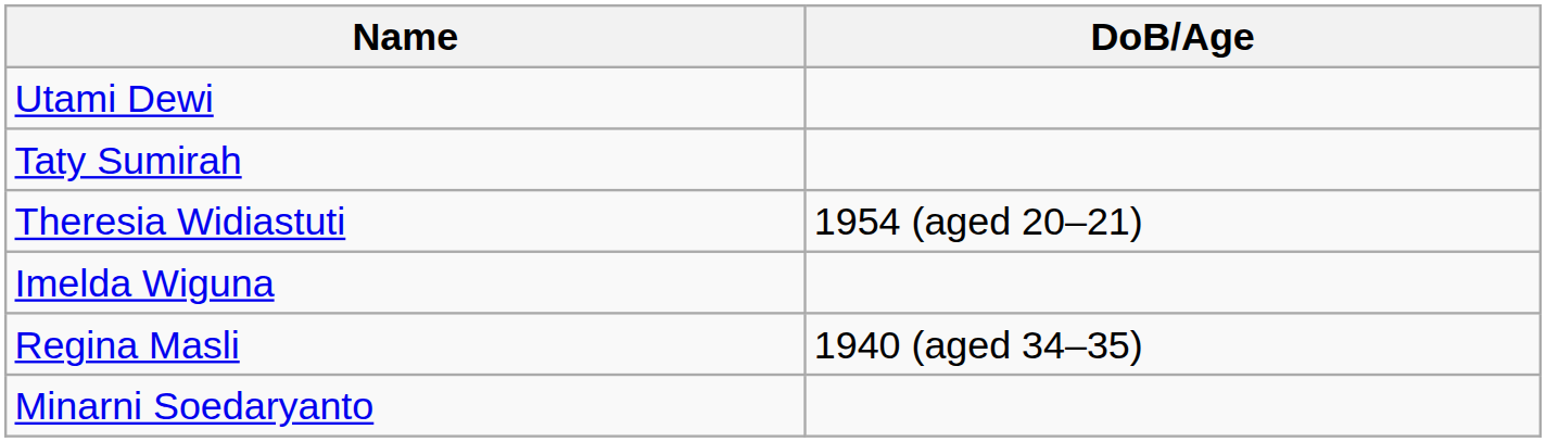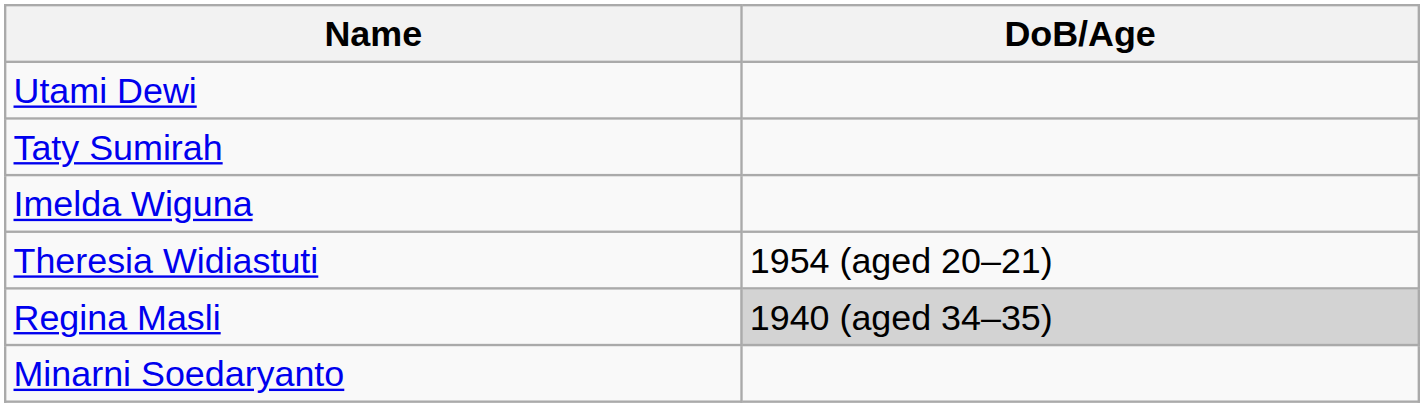rows swapped: Theresia Widiastuti <-> Imelda Wiguna
Regina Masli | DoB/Age: no background -> lightgrey background
